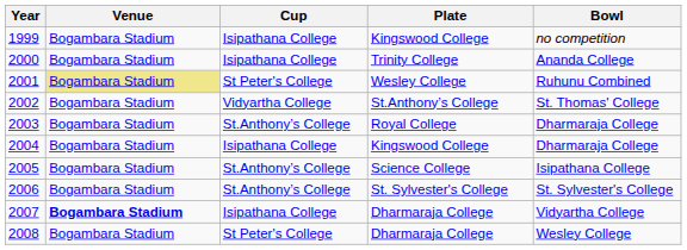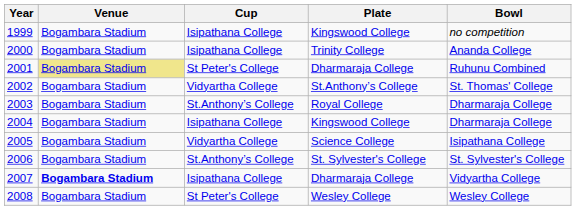2001 | Plate: Wesley College -> Dharmaraja College
2005 | Cup: St.Anthony’s College -> Vidyartha College
2008 | Plate: Dharmaraja College -> Wesley College
